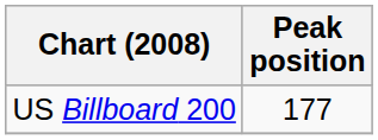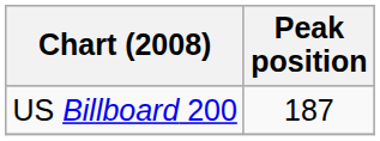US Billboard 200 | Peak position: 177 -> 187
